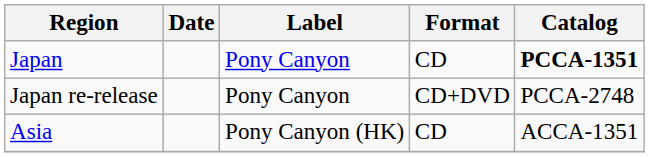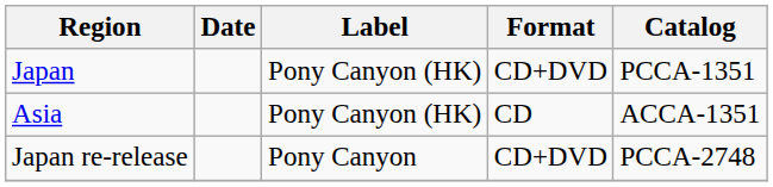Japan | Label: Pony Canyon -> Pony Canyon (HK)
Japan | Format: CD -> CD+DVD
Japan | Catalog: bold -> normal
rows swapped: Asia <-> Japan re-release
